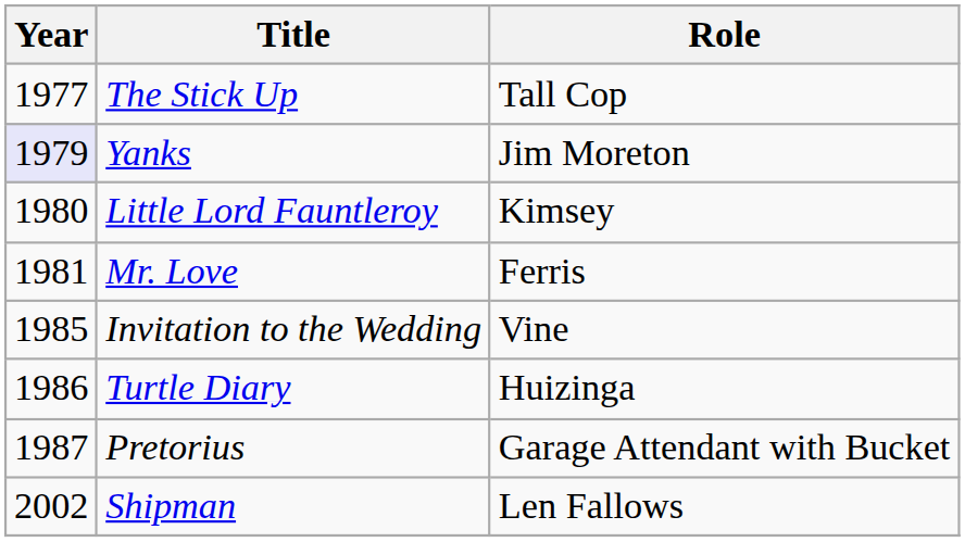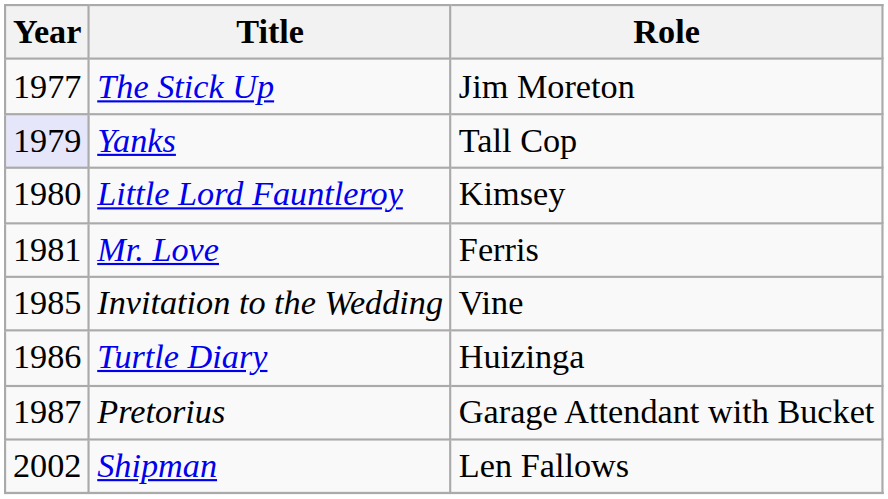The Stick Up | Role: Tall Cop -> Jim Moreton
Yanks | Role: Jim Moreton -> Tall Cop
